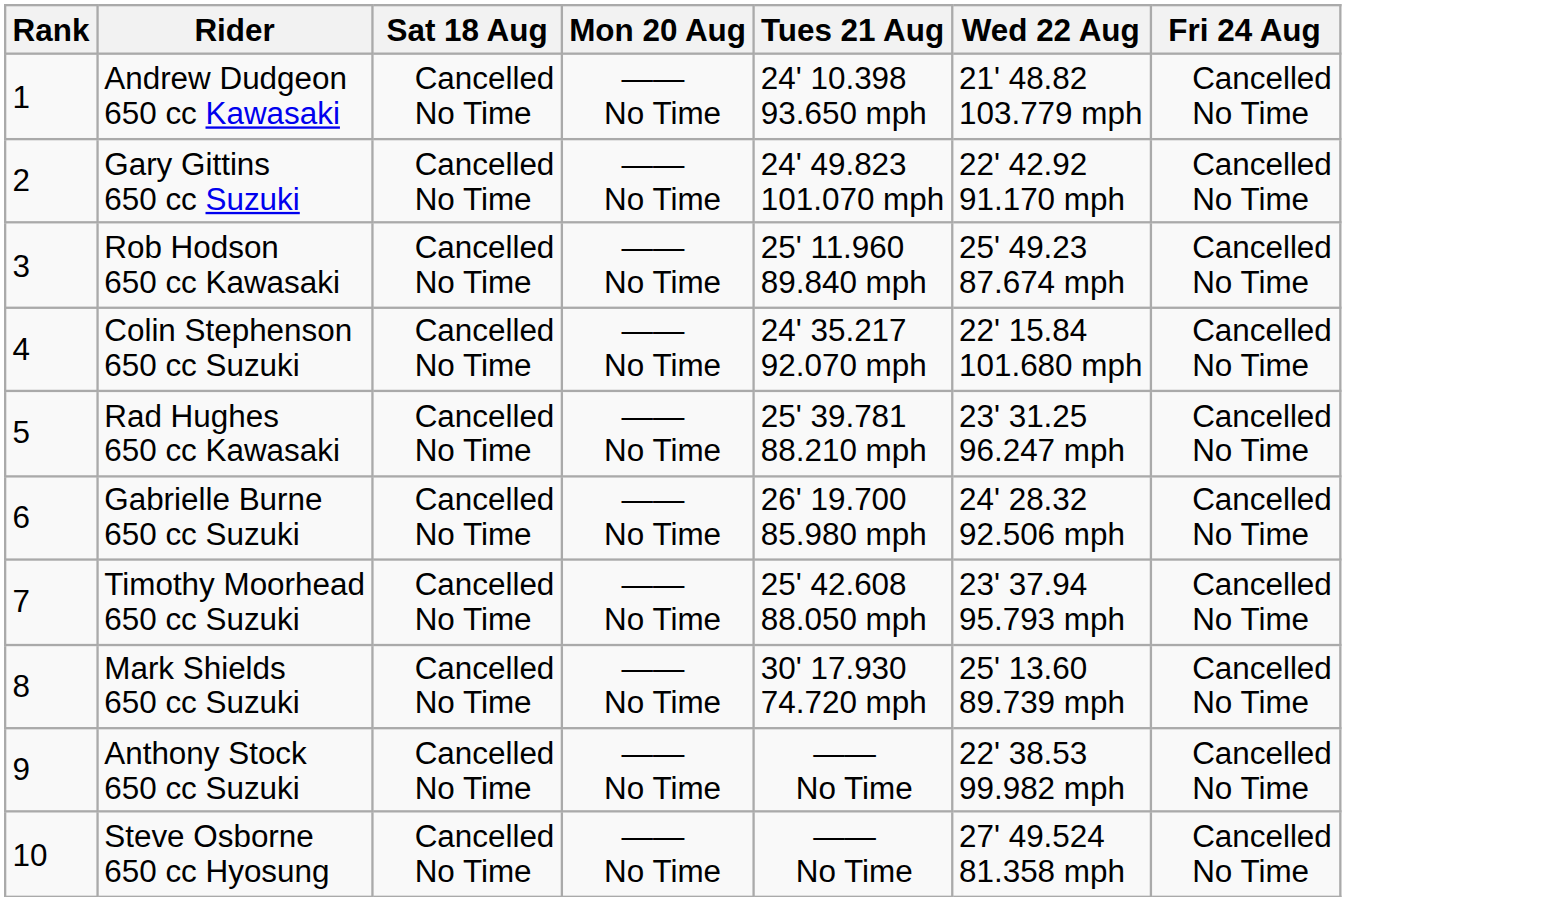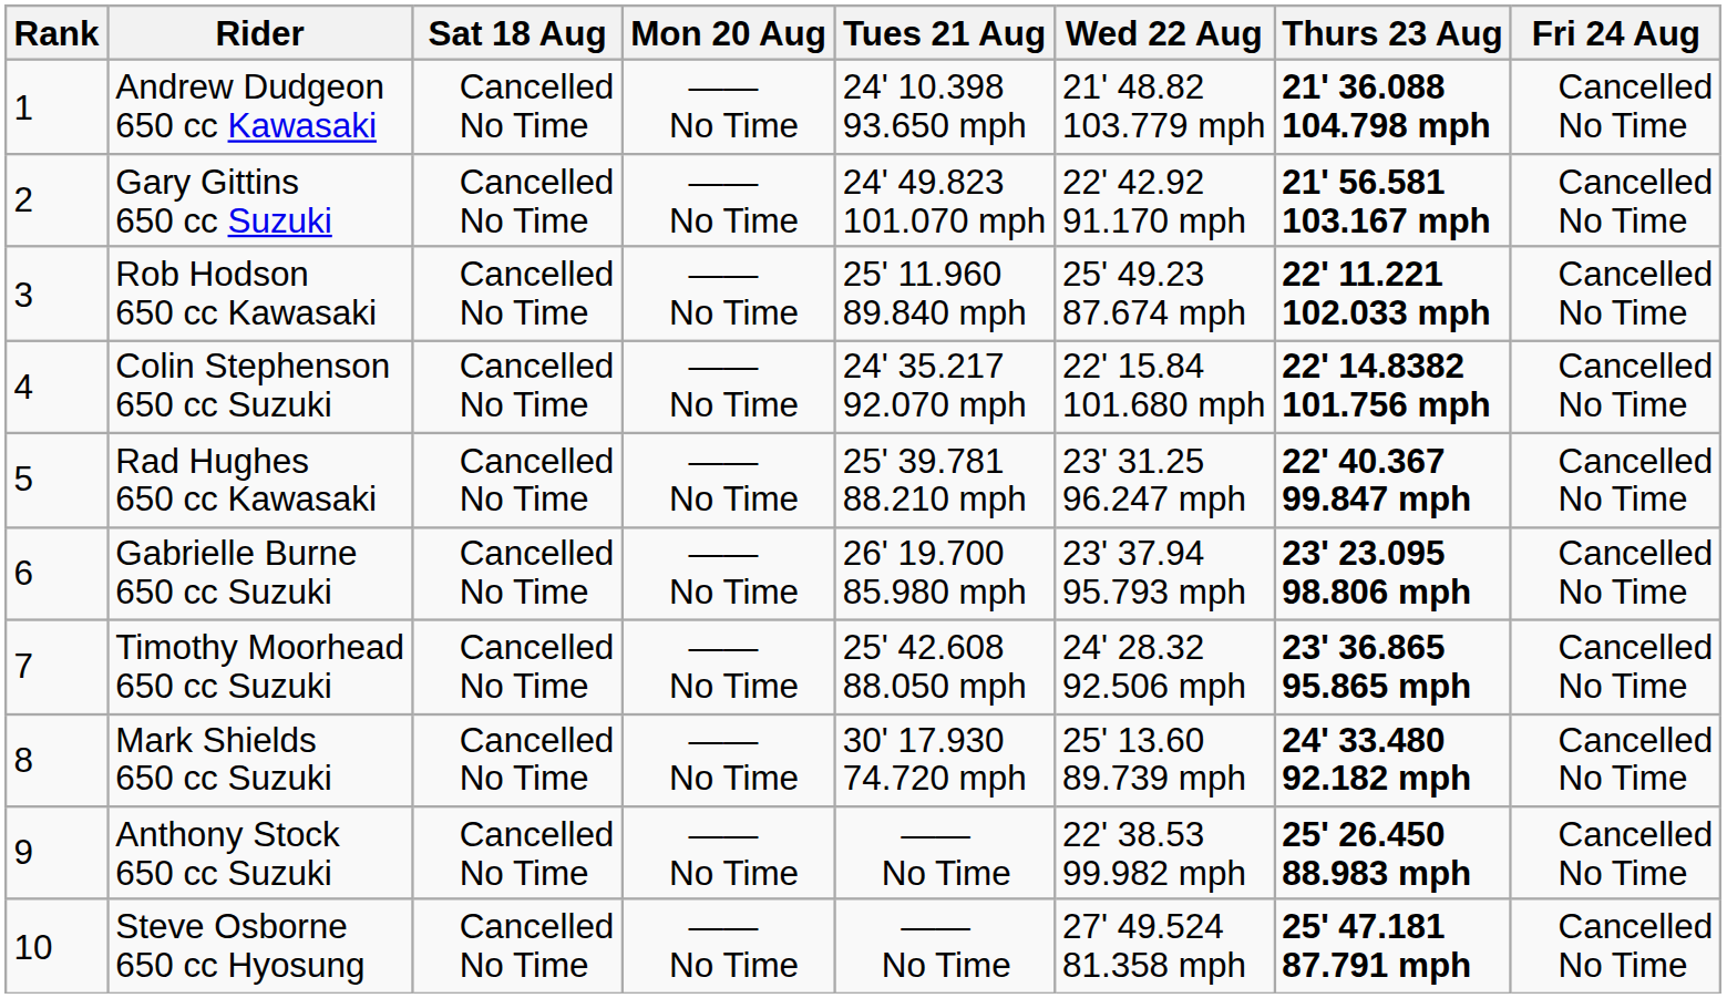+ column: Thurs 23 Aug | 21' 36.088 104.798 mph | 21' 56.581 103.167 mph | 22' 11.221 102.033 mph | 22' 14.8382 101.756 mph | 22' 40.367 99.847 mph | 23' 23.095 98.806 mph | 23' 36.865 95.865 mph | 24' 33.480 92.182 mph | 25' 26.450 88.983 mph | 25' 47.181 87.791 mph
Gabrielle Burne 650 cc Suzuki | Wed 22 Aug: 24' 28.32 92.506 mph -> 23' 37.94 95.793 mph
Timothy Moorhead 650 cc Suzuki | Wed 22 Aug: 23' 37.94 95.793 mph -> 24' 28.32 92.506 mph
